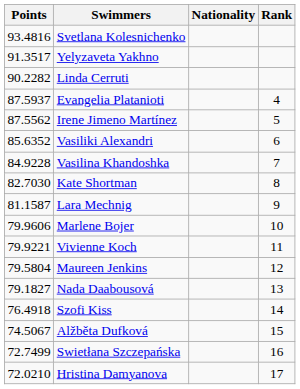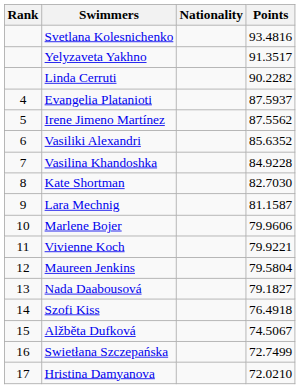columns swapped: Rank <-> Points
